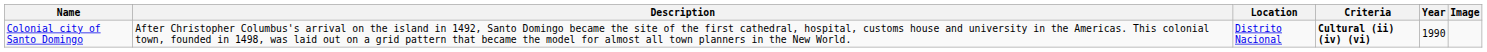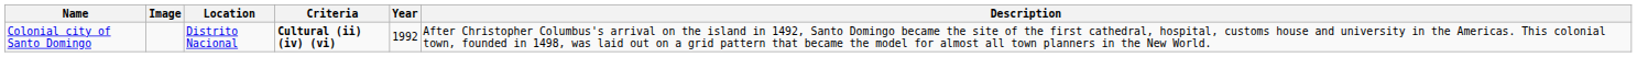columns swapped: Image <-> Description
Colonial city of Santo Domingo | Year: 1990 -> 1992
